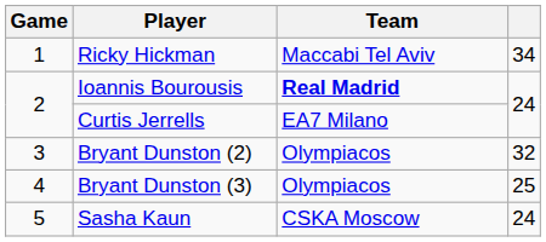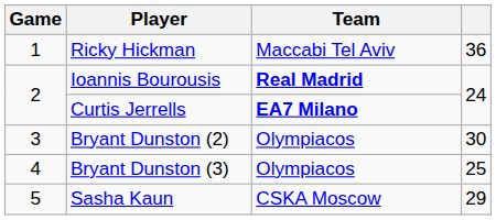Ricky Hickman | column 4: 34 -> 36
Curtis Jerrells | Team: normal -> bold
Bryant Dunston (2) | column 4: 32 -> 30
Sasha Kaun | column 4: 24 -> 29
